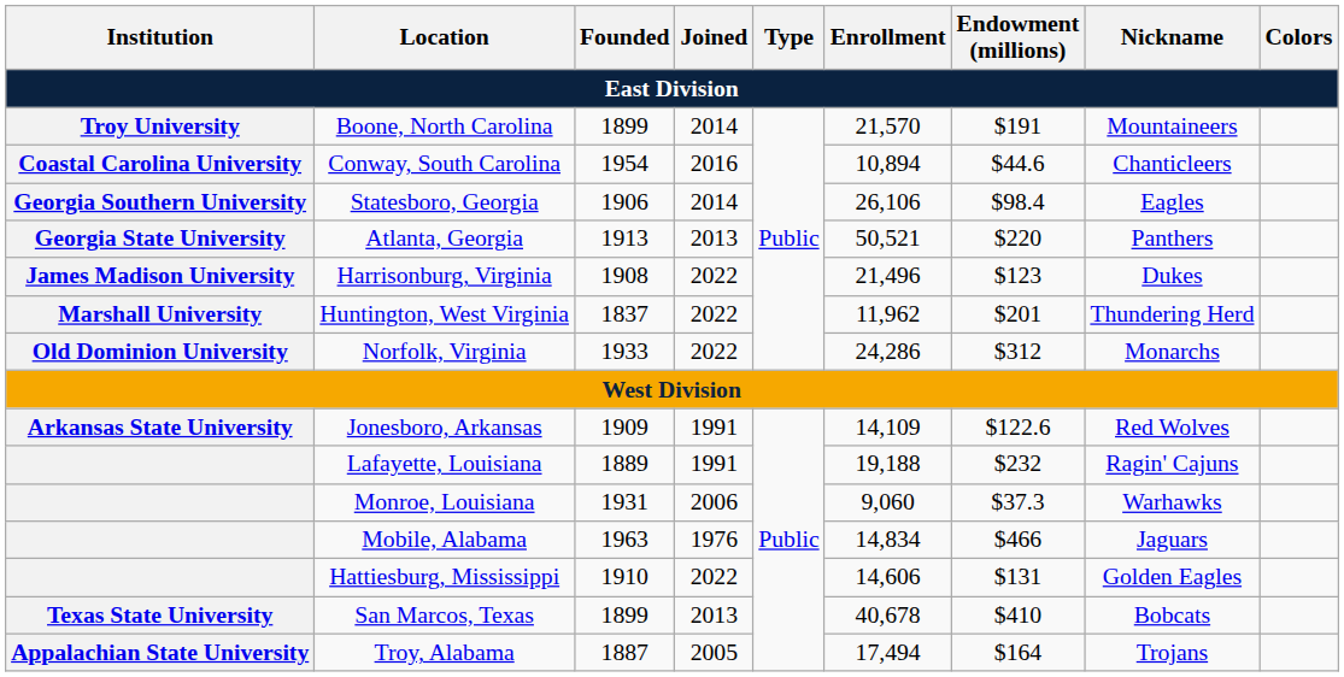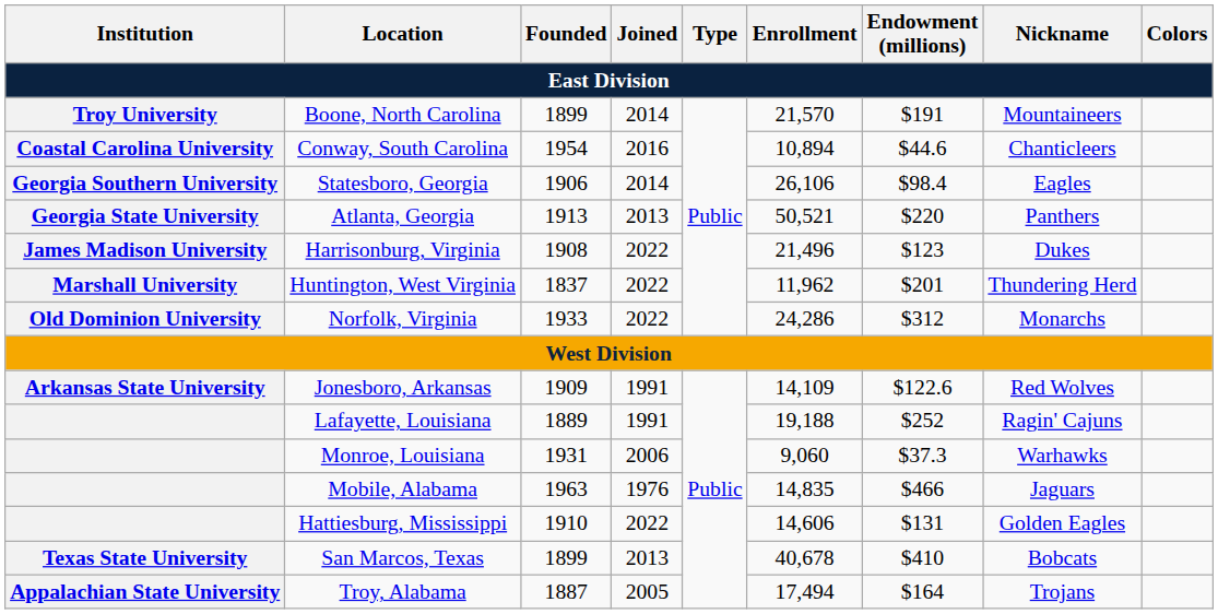Lafayette, Louisiana | Endowment (millions): $232 -> $252
Mobile, Alabama | Enrollment: 14,834 -> 14,835
